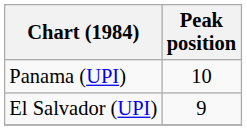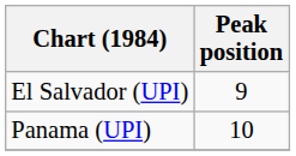rows swapped: El Salvador (UPI) <-> Panama (UPI)
